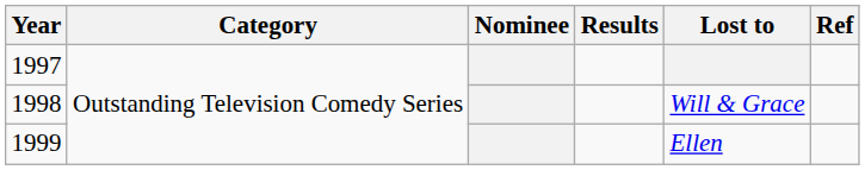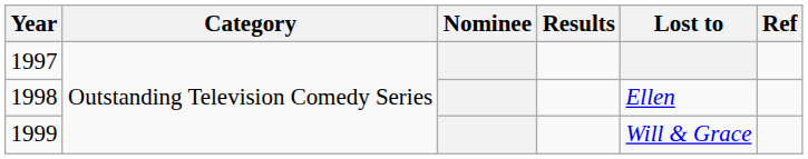1998 | Lost to: Will & Grace -> Ellen
1999 | Lost to: Ellen -> Will & Grace
